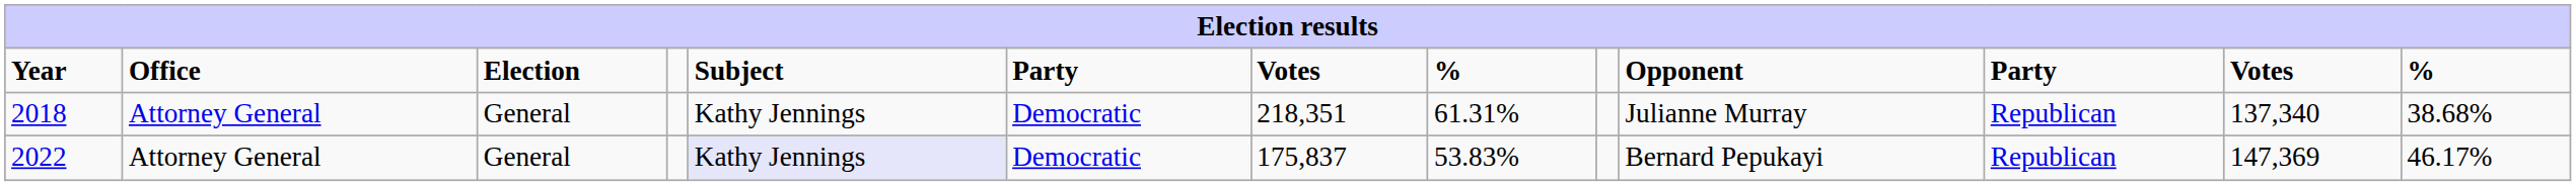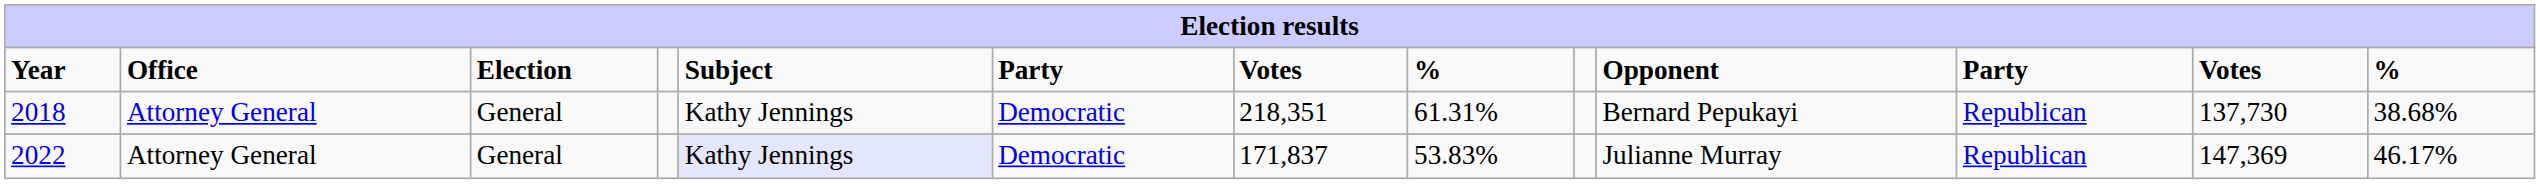2018 | Opponent: Julianne Murray -> Bernard Pepukayi
2018 | column 12: 137,340 -> 137,730
2022 | column 7: 175,837 -> 171,837
2022 | Opponent: Bernard Pepukayi -> Julianne Murray
